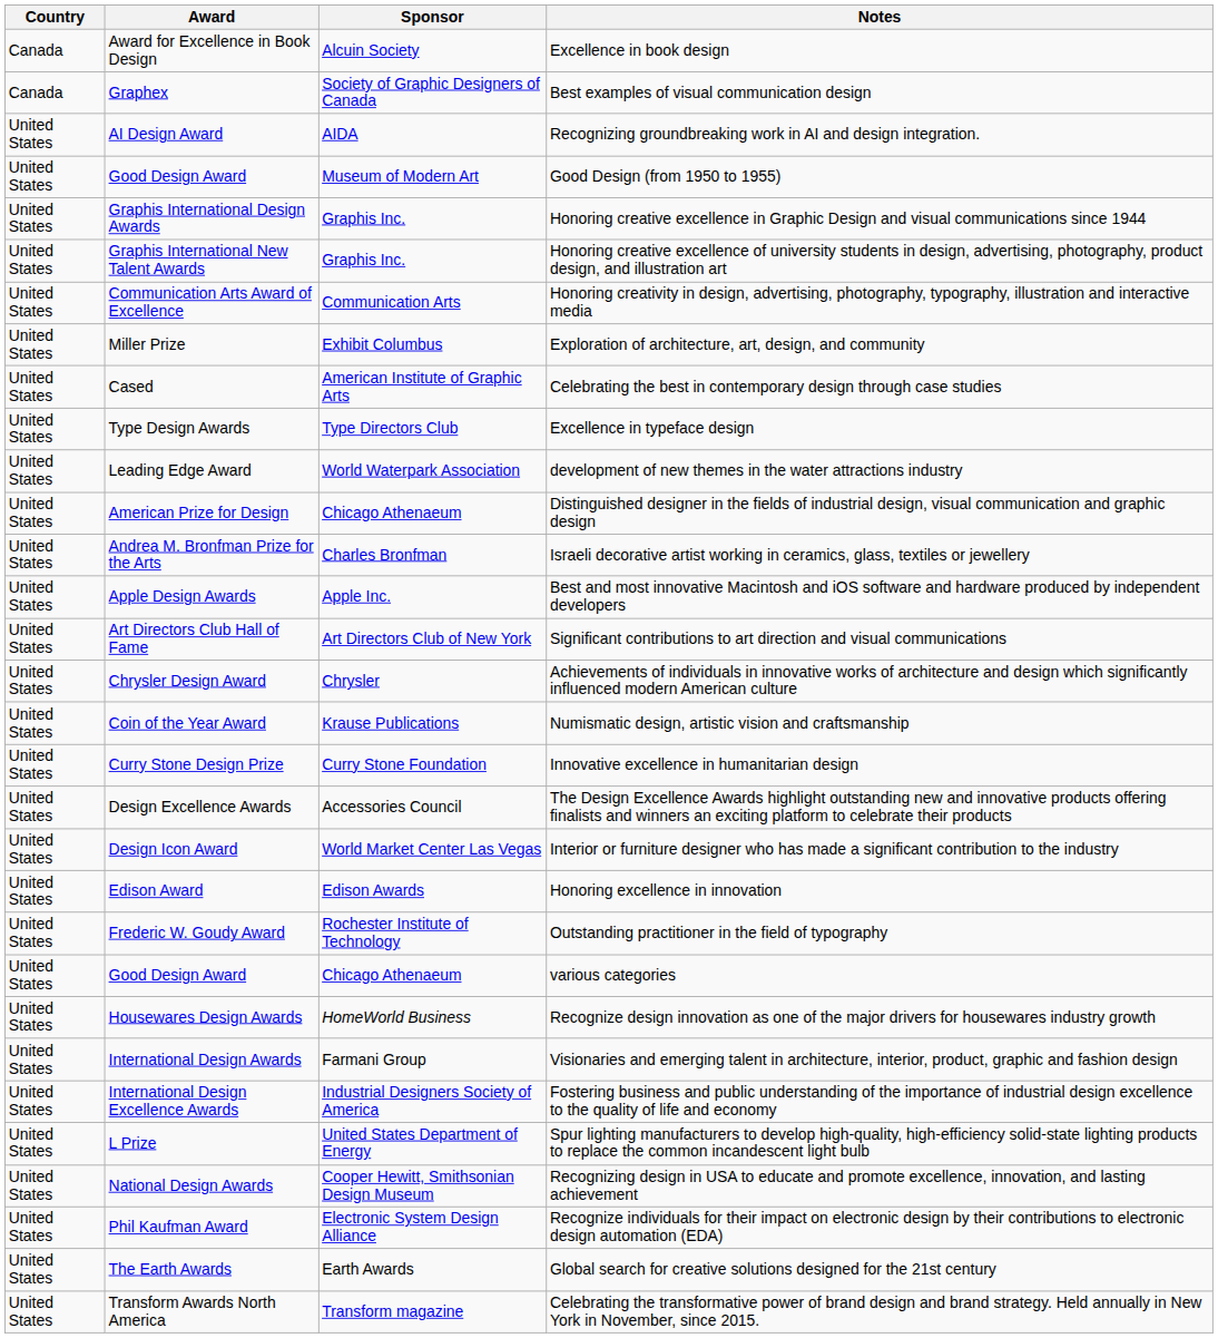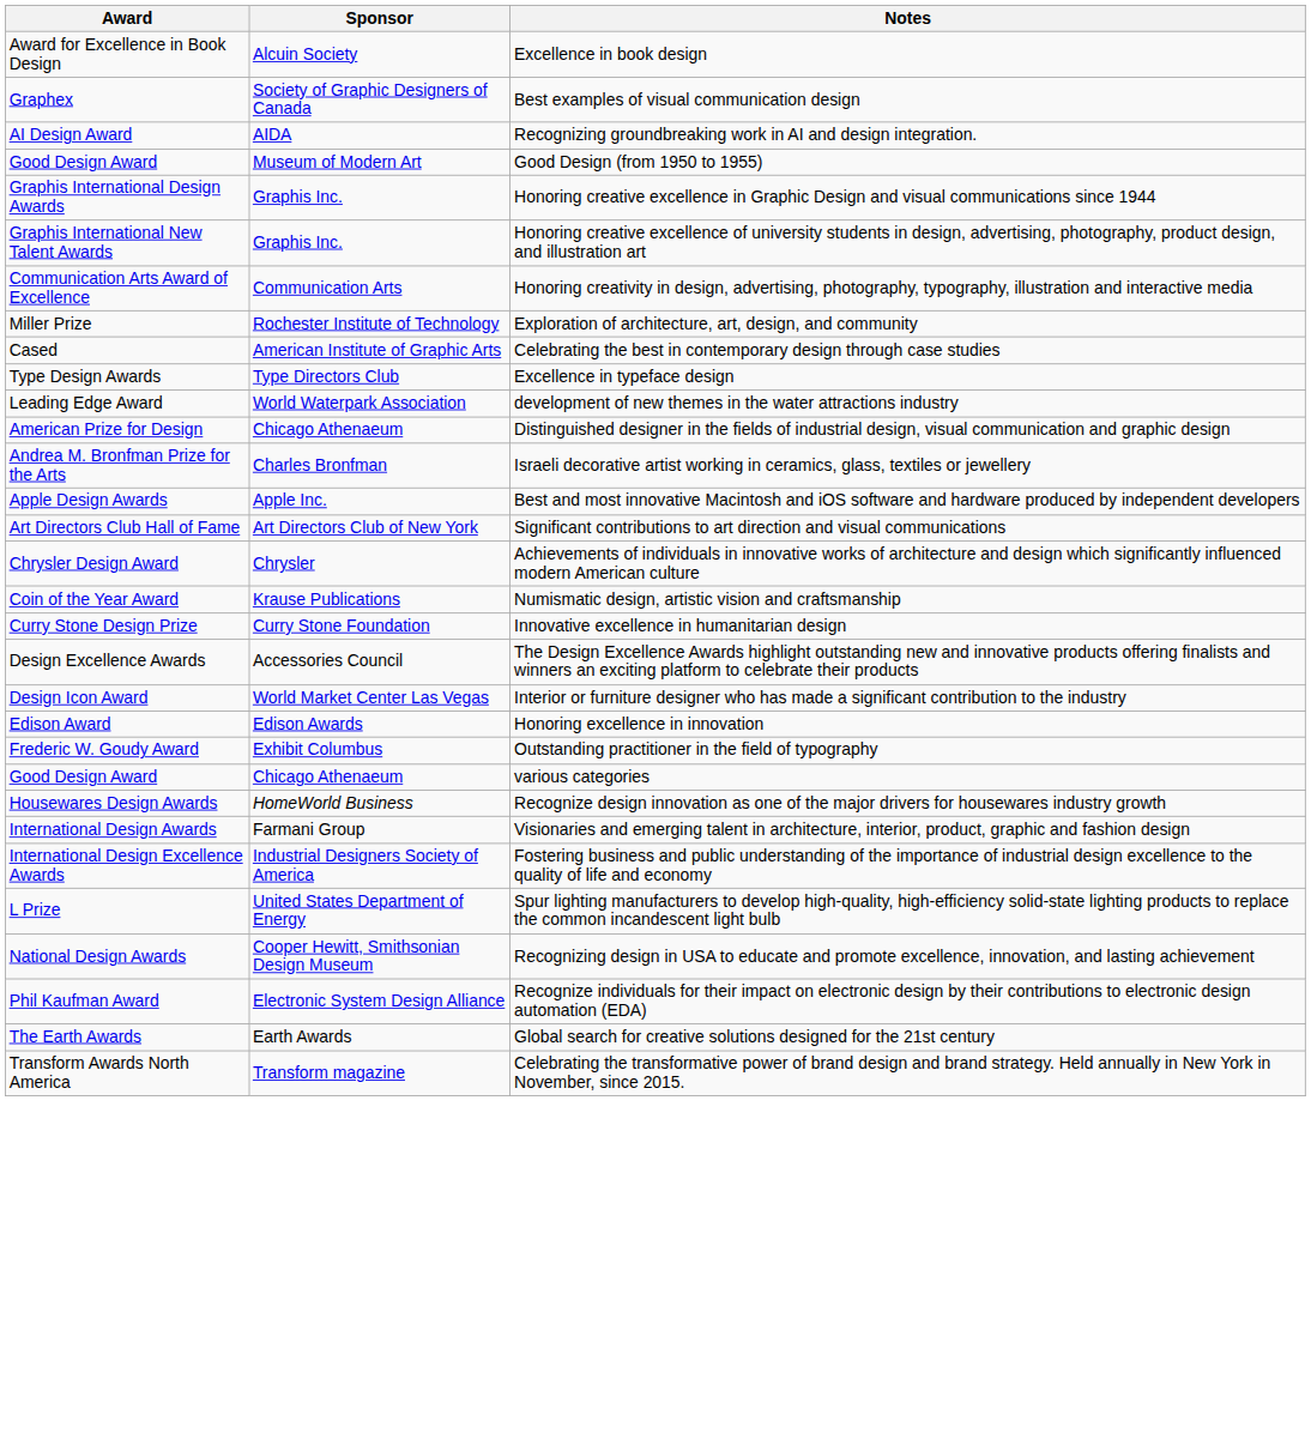- column: Country | Canada | Canada | United States | United States | United States | United States | United States | United States | United States | United States | United States | United States | United States | United States | United States | United States | United States | United States | United States | United States | United States | United States | United States | United States | United States | United States | United States | United States | United States | United States | United States
Exploration of architecture, art, design, and community | Sponsor: Exhibit Columbus -> Rochester Institute of Technology
Outstanding practitioner in the field of typography | Sponsor: Rochester Institute of Technology -> Exhibit Columbus
